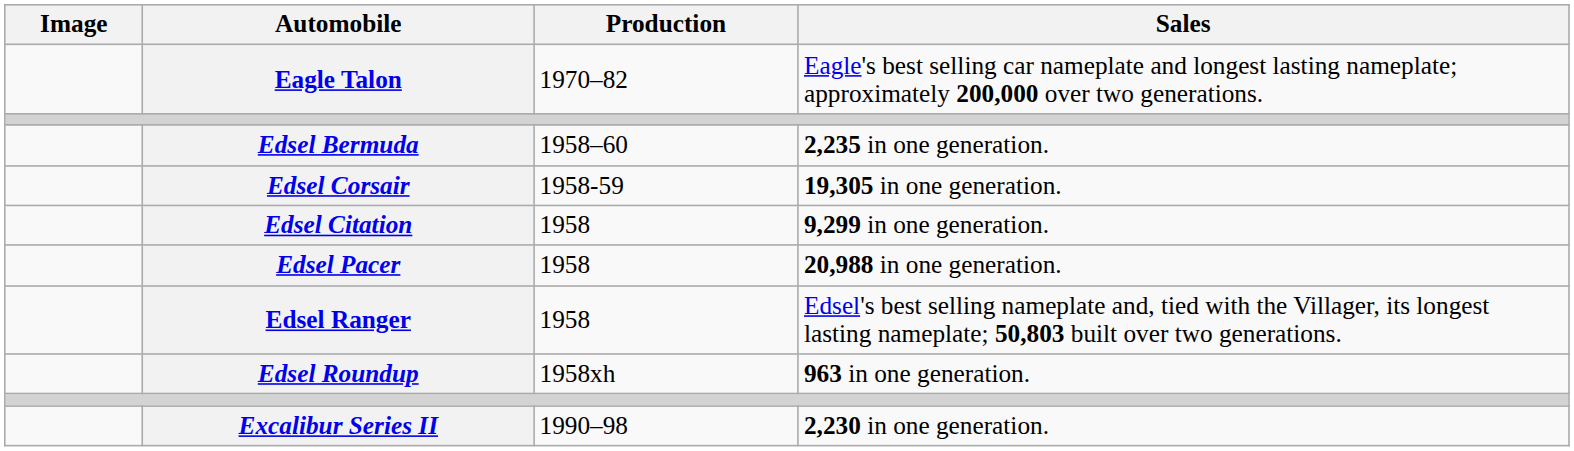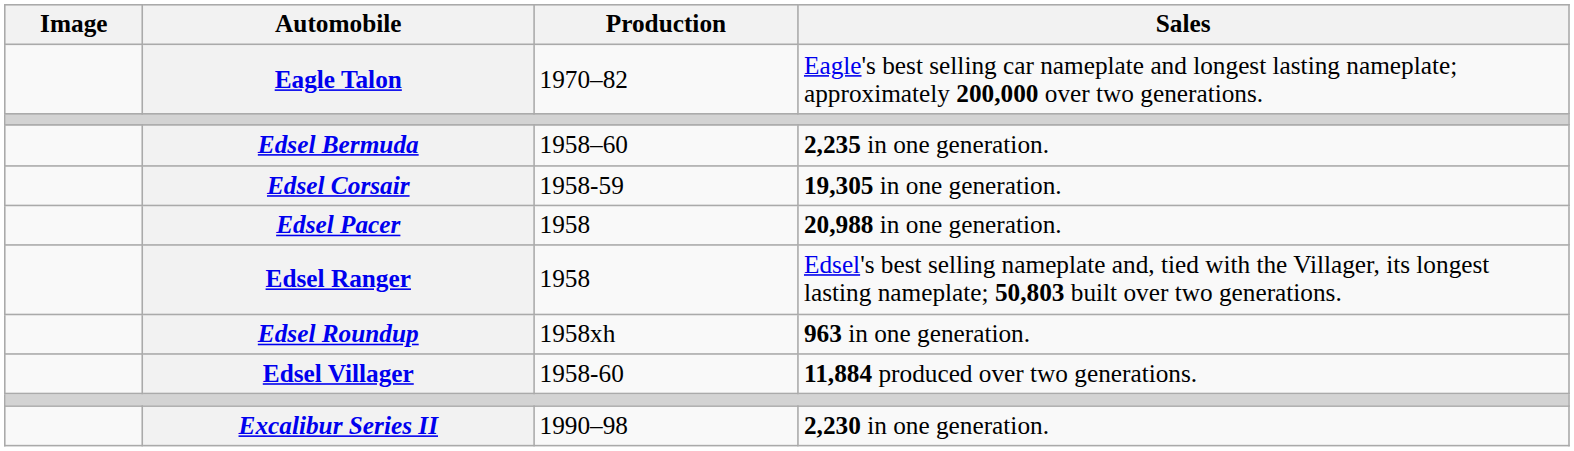- row: Edsel Citation | 1958 | 9,299 in one generation.
+ row: Edsel Villager | 1958-60 | 11,884 produced over two generations.
